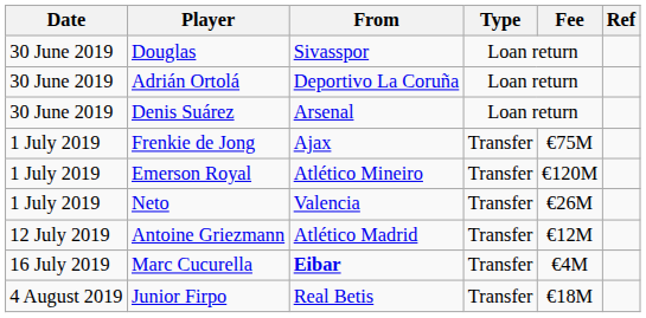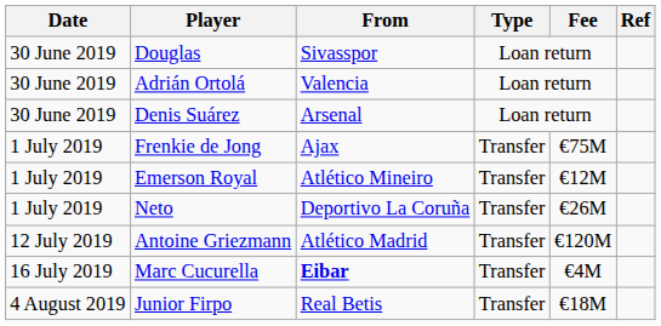Adrián Ortolá | From: Deportivo La Coruña -> Valencia
Emerson Royal | Fee: €120M -> €12M
Neto | From: Valencia -> Deportivo La Coruña
Antoine Griezmann | Fee: €12M -> €120M
